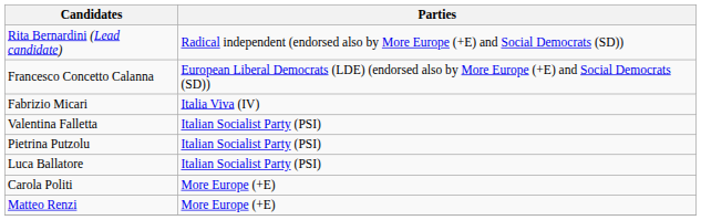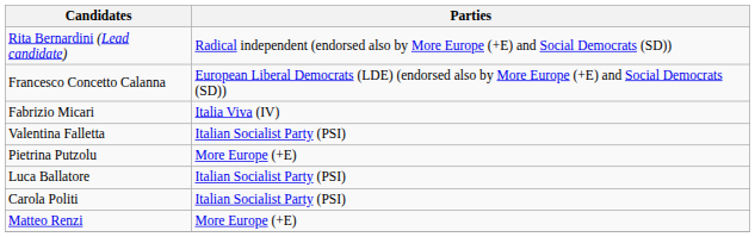Pietrina Putzolu | Parties: Italian Socialist Party (PSI) -> More Europe (+E)
Carola Politi | Parties: More Europe (+E) -> Italian Socialist Party (PSI)
